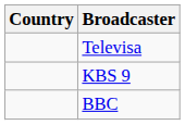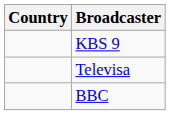rows swapped: Televisa <-> KBS 9
